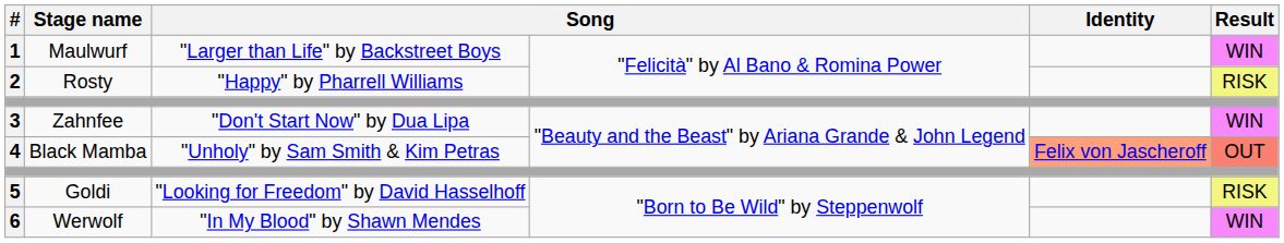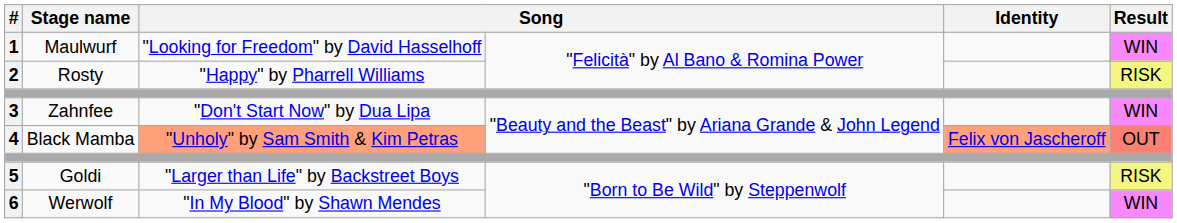1 | column 3: "Larger than Life" by Backstreet Boys -> "Looking for Freedom" by David Hasselhoff
4 | column 3: no background -> lightsalmon background
5 | column 3: "Looking for Freedom" by David Hasselhoff -> "Larger than Life" by Backstreet Boys
